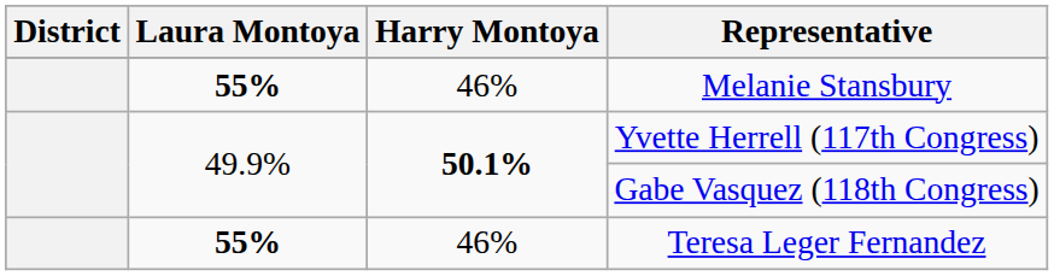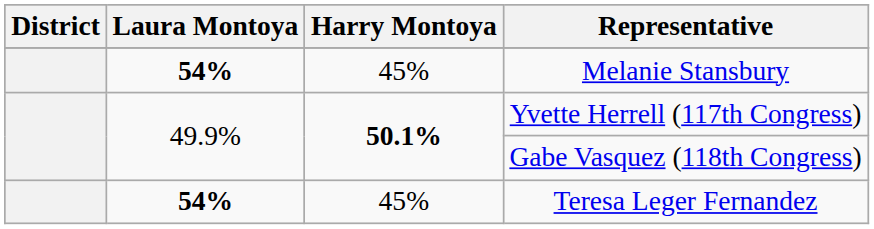Melanie Stansbury | Laura Montoya: 55% -> 54%
Melanie Stansbury | Harry Montoya: 46% -> 45%
Teresa Leger Fernandez | Laura Montoya: 55% -> 54%
Teresa Leger Fernandez | Harry Montoya: 46% -> 45%
